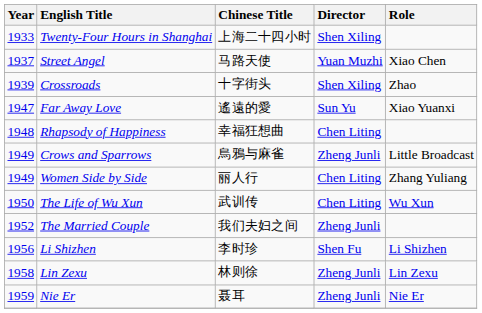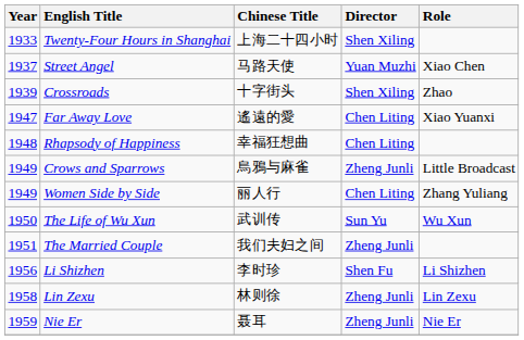Far Away Love | Director: Sun Yu -> Chen Liting
The Life of Wu Xun | Director: Chen Liting -> Sun Yu
The Married Couple | Year: 1952 -> 1951
